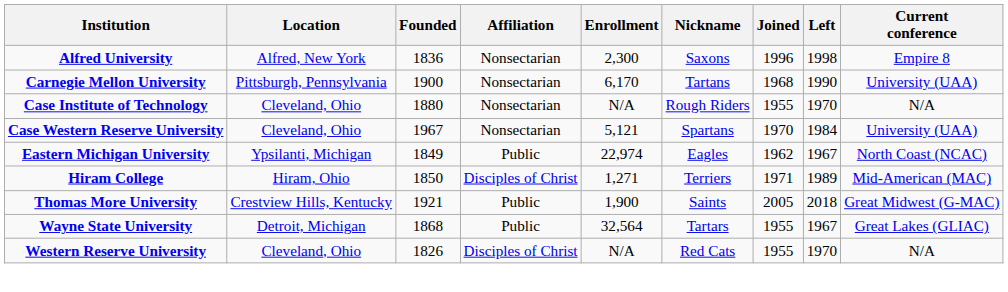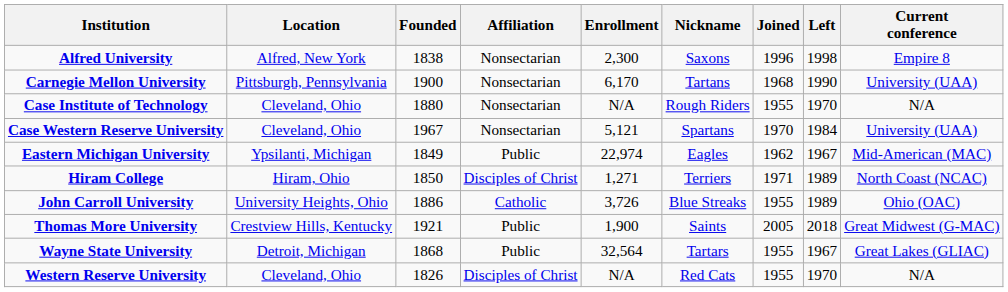Alfred University | Founded: 1836 -> 1838
Eastern Michigan University | Current conference: North Coast (NCAC) -> Mid-American (MAC)
Hiram College | Current conference: Mid-American (MAC) -> North Coast (NCAC)
+ row: John Carroll University | University Heights, Ohio | 1886 | Catholic | 3,726 | Blue Streaks | 1955 | 1989 | Ohio (OAC)
